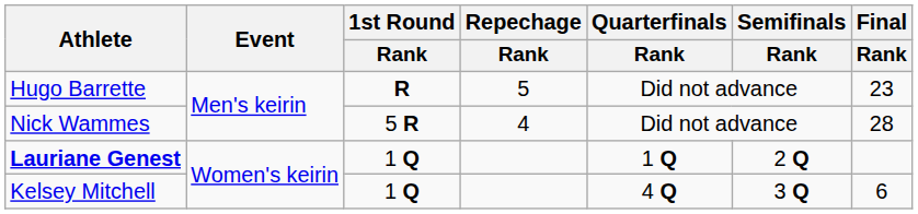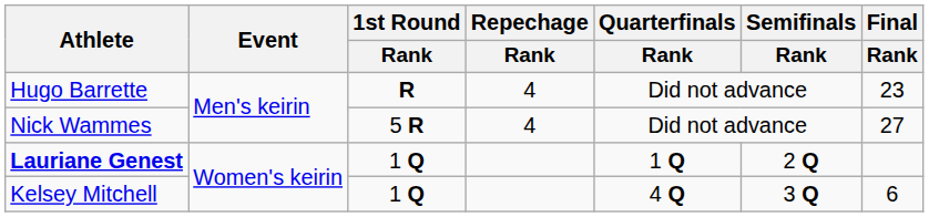Hugo Barrette | Repechage / Rank: 5 -> 4
Nick Wammes | Final / Rank: 28 -> 27
